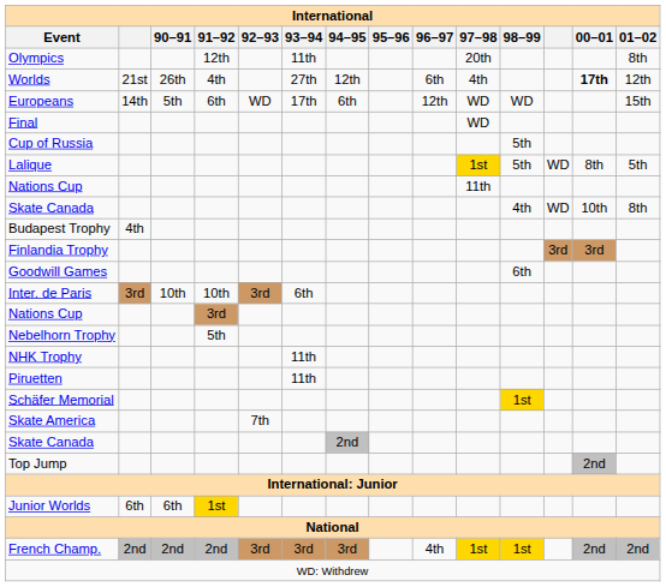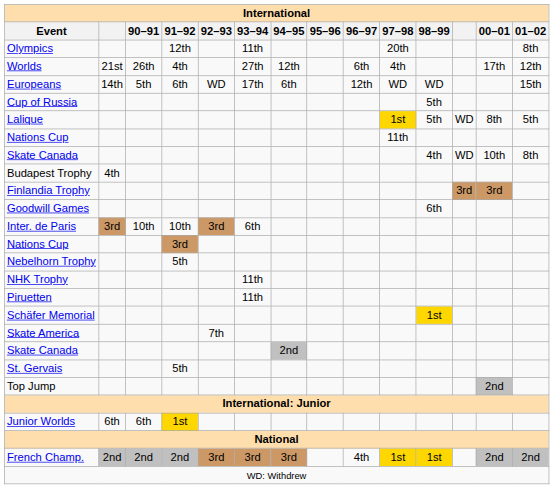Worlds | 00–01: bold -> normal
- row: Final | WD
+ row: St. Gervais | 5th
